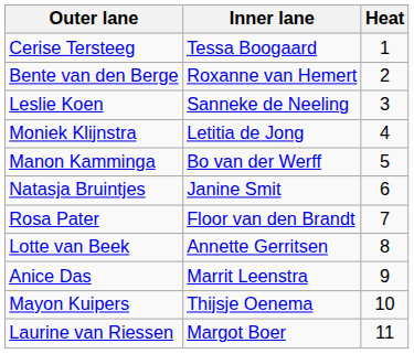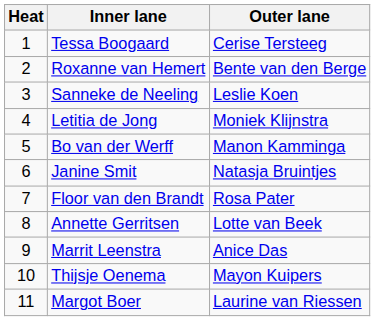columns swapped: Heat <-> Outer lane
